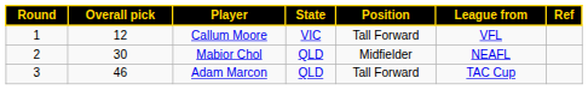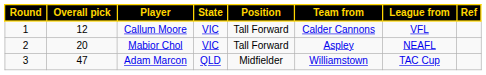+ column: Team from | Calder Cannons | Aspley | Williamstown
Mabior Chol | Overall pick: 30 -> 20
Mabior Chol | State: QLD -> VIC
Mabior Chol | Position: Midfielder -> Tall Forward
Adam Marcon | Overall pick: 46 -> 47
Adam Marcon | Position: Tall Forward -> Midfielder
